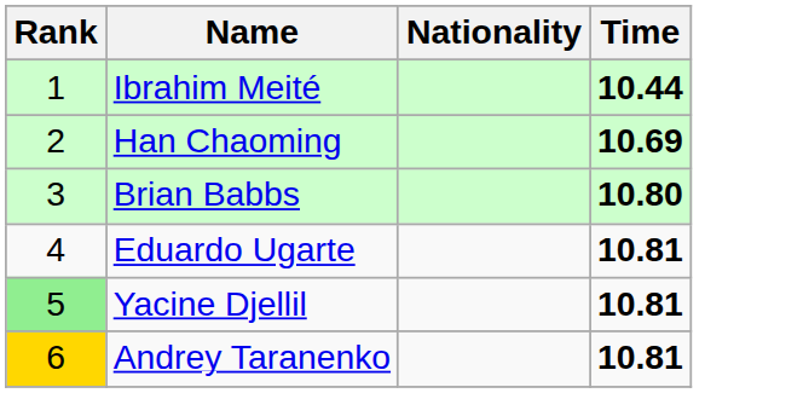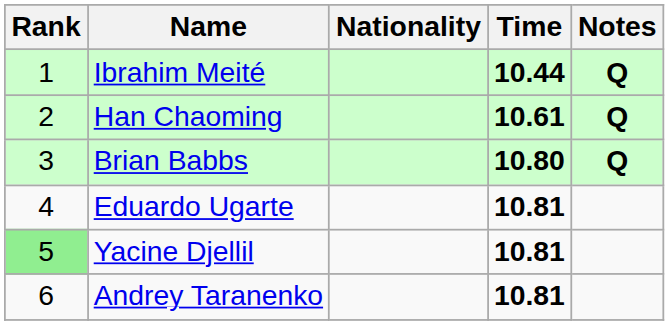+ column: Notes | Q | Q | Q
Han Chaoming | Time: 10.69 -> 10.61
Andrey Taranenko | Rank: gold background -> no background
